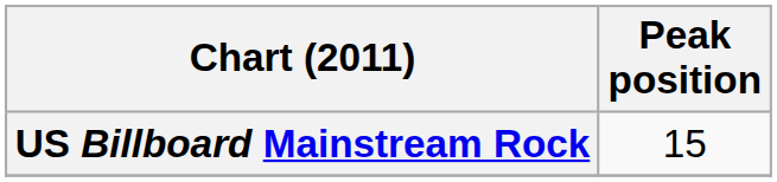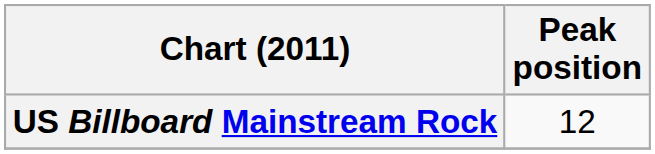US Billboard Mainstream Rock | Peak position: 15 -> 12
